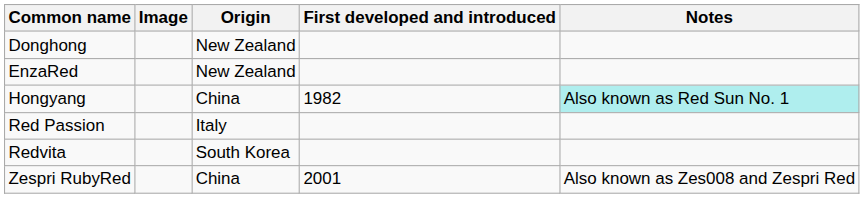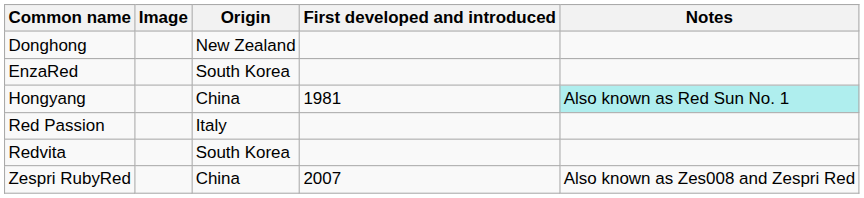EnzaRed | Origin: New Zealand -> South Korea
Hongyang | First developed and introduced: 1982 -> 1981
Zespri RubyRed | First developed and introduced: 2001 -> 2007
